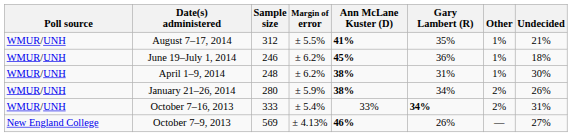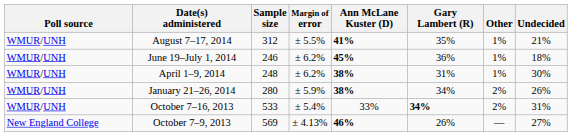October 7–16, 2013 | Sample size: 333 -> 533
